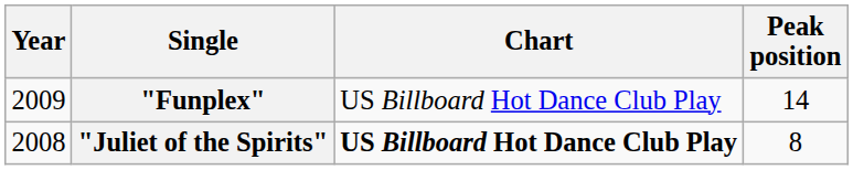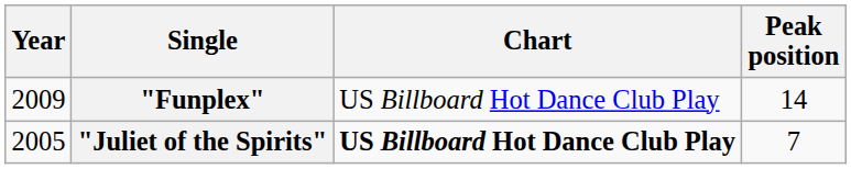"Juliet of the Spirits" | Year: 2008 -> 2005
"Juliet of the Spirits" | Peak position: 8 -> 7
